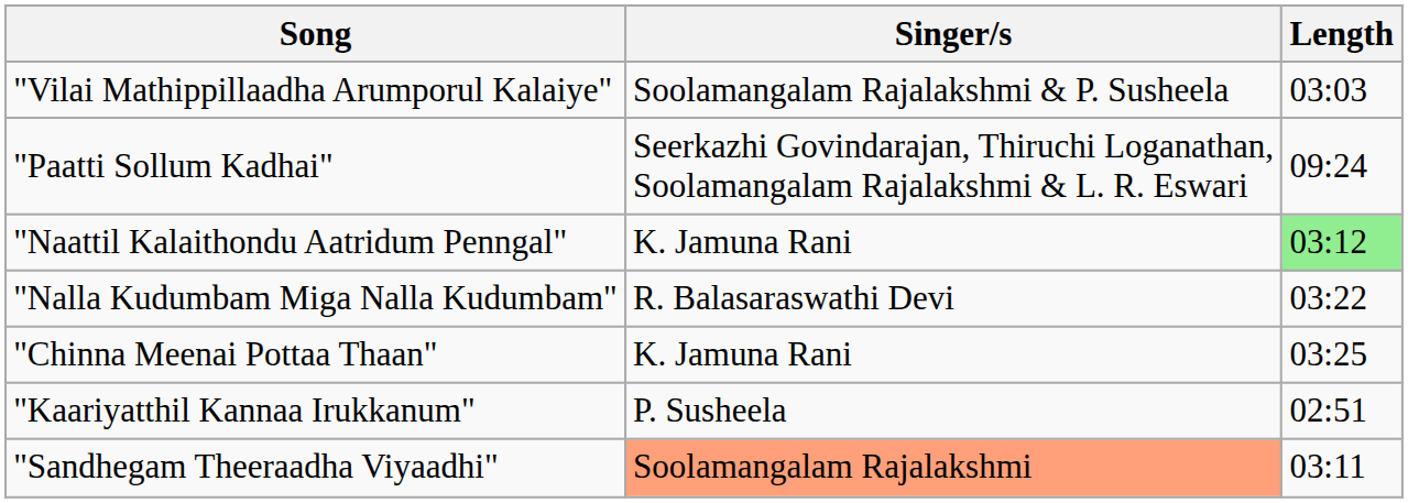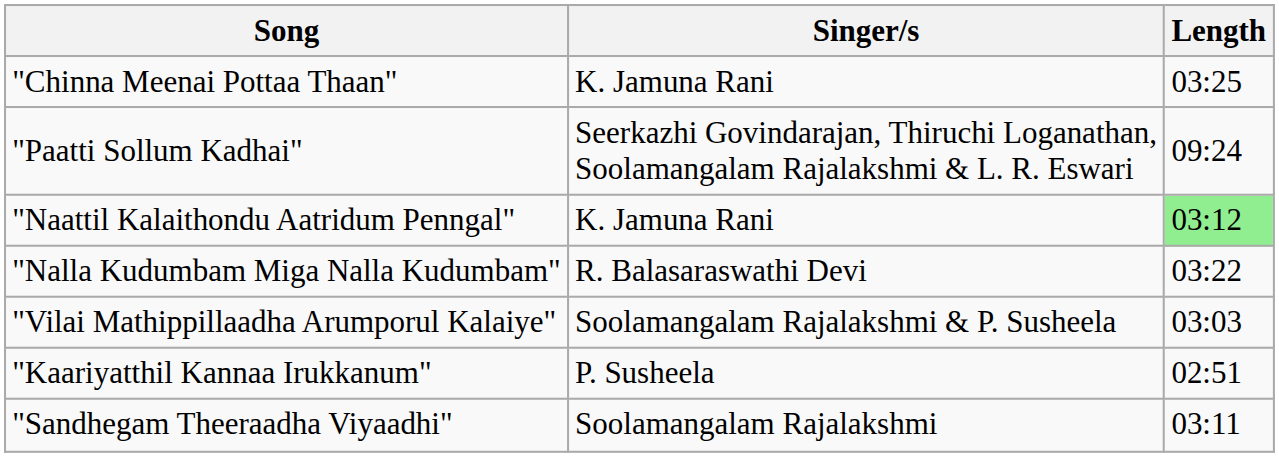rows swapped: "Chinna Meenai Pottaa Thaan" <-> "Vilai Mathippillaadha Arumporul Kalaiye"
"Sandhegam Theeraadha Viyaadhi" | Singer/s: lightsalmon background -> no background
